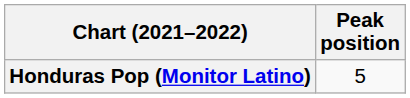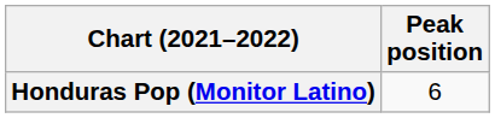Honduras Pop (Monitor Latino) | Peak position: 5 -> 6
